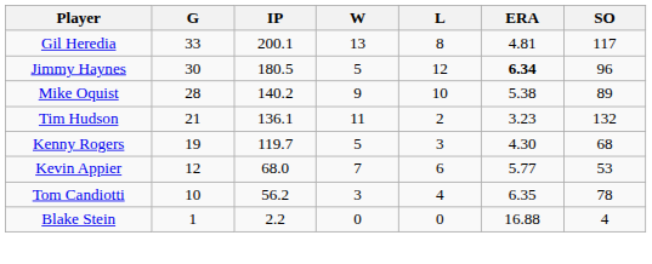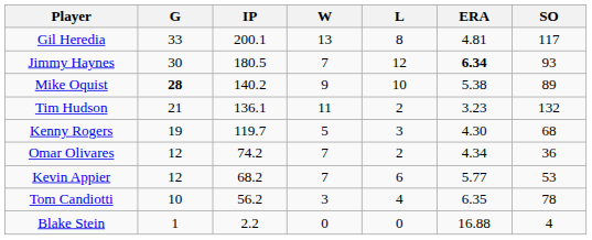Jimmy Haynes | W: 5 -> 7
Jimmy Haynes | SO: 96 -> 93
Mike Oquist | G: normal -> bold
+ row: Omar Olivares | 12 | 74.2 | 7 | 2 | 4.34 | 36
Kevin Appier | IP: 68.0 -> 68.2
